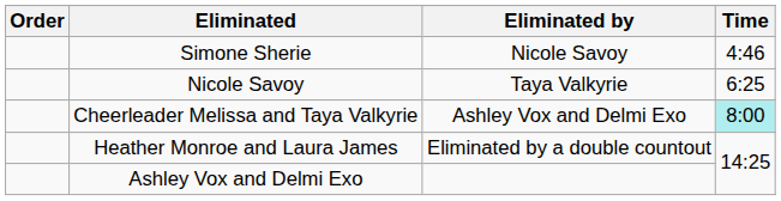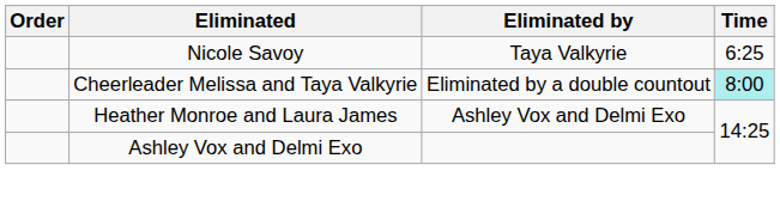- row: Simone Sherie | Nicole Savoy | 4:46
Cheerleader Melissa and Taya Valkyrie | Eliminated by: Ashley Vox and Delmi Exo -> Eliminated by a double countout
Heather Monroe and Laura James | Eliminated by: Eliminated by a double countout -> Ashley Vox and Delmi Exo
